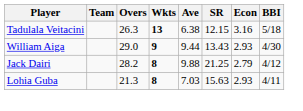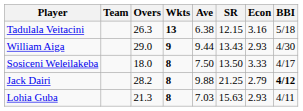+ row: Sosiceni Weleilakeba | 18.0 | 8 | 7.50 | 13.50 | 3.33 | 4/17
Jack Dairi | BBI: normal -> bold
